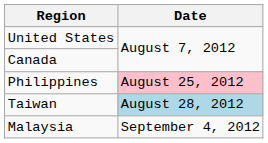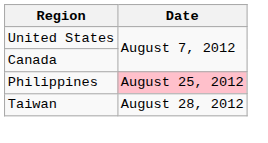Taiwan | Date: lightblue background -> no background
- row: Malaysia | September 4, 2012
